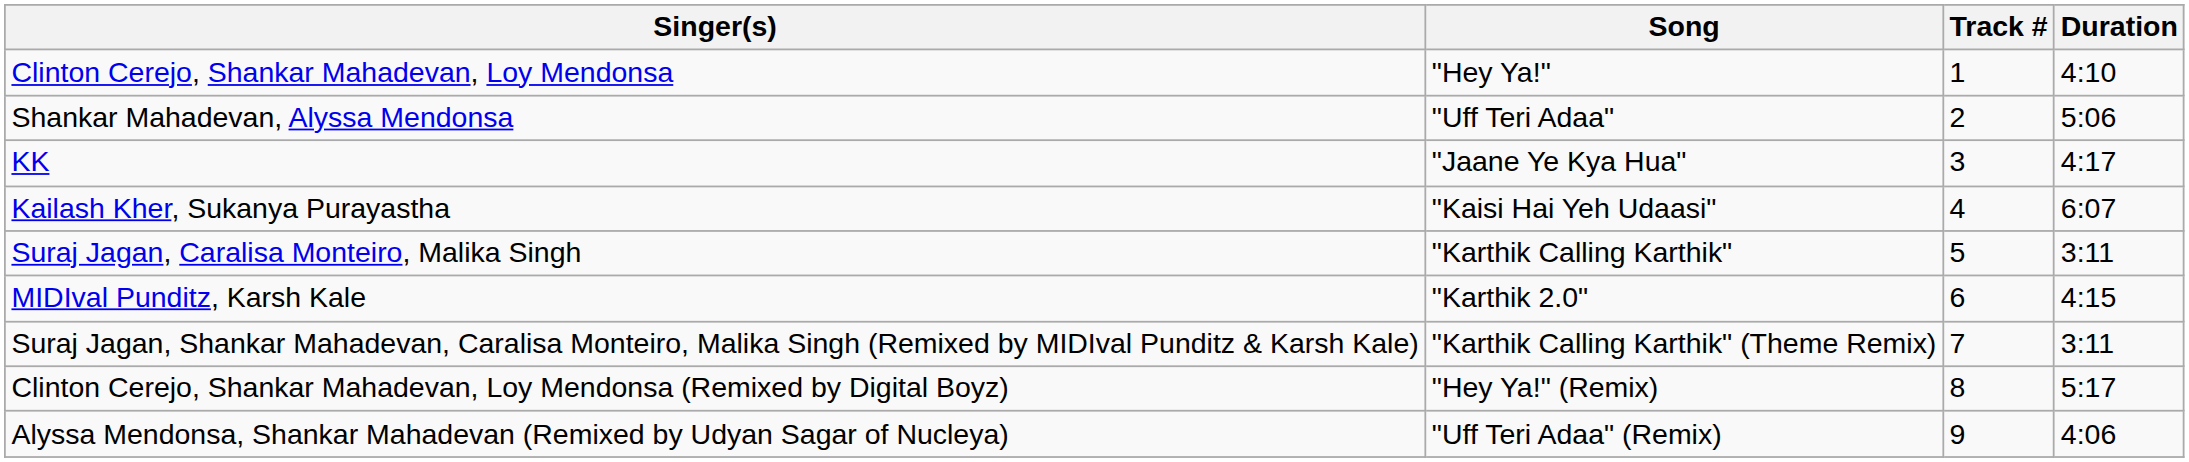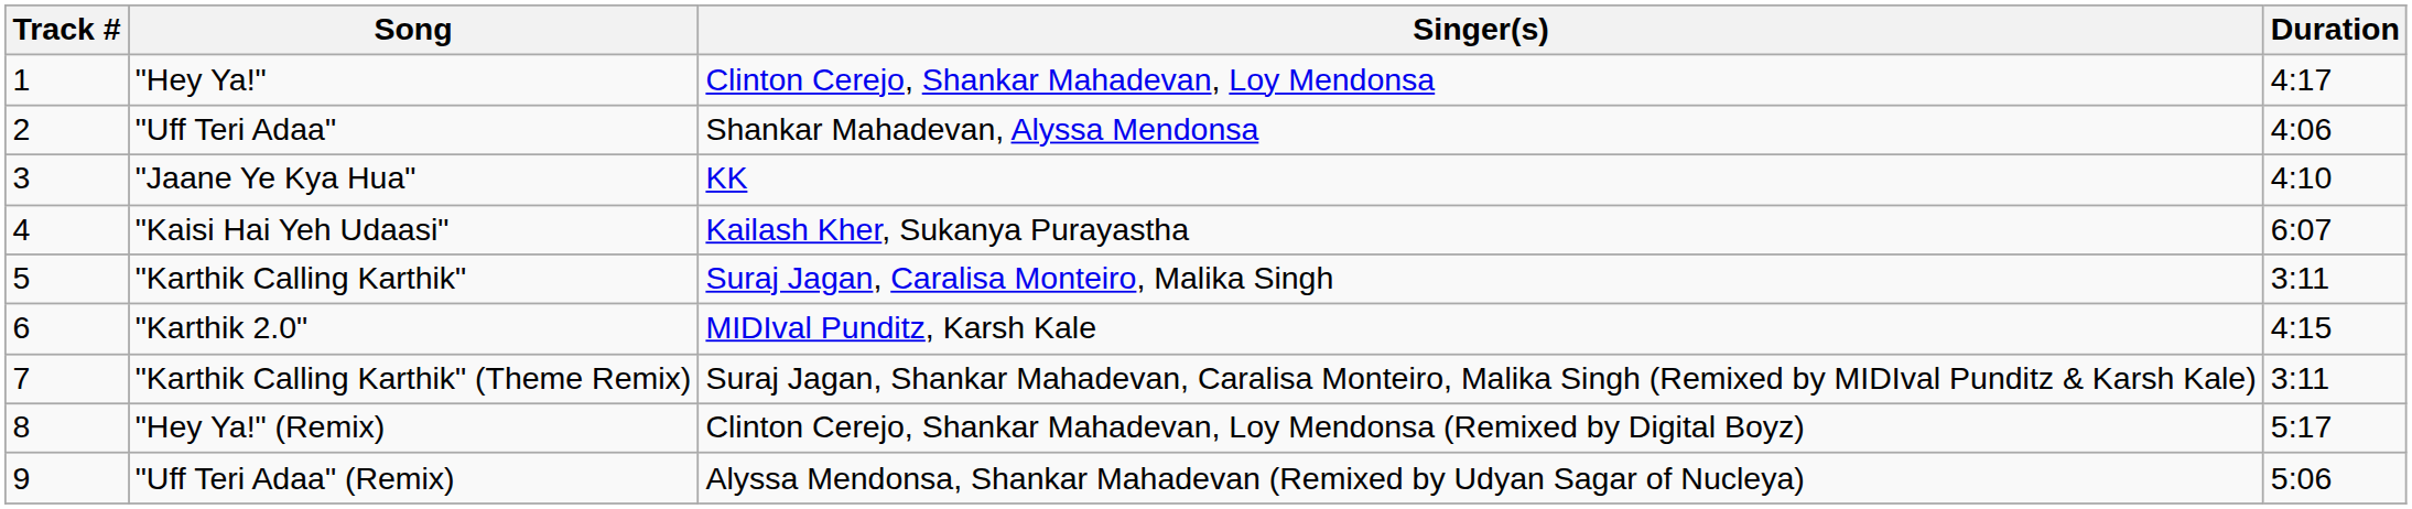columns swapped: Track # <-> Singer(s)
"Hey Ya!" | Duration: 4:10 -> 4:17
"Uff Teri Adaa" | Duration: 5:06 -> 4:06
"Jaane Ye Kya Hua" | Duration: 4:17 -> 4:10
"Uff Teri Adaa" (Remix) | Duration: 4:06 -> 5:06
